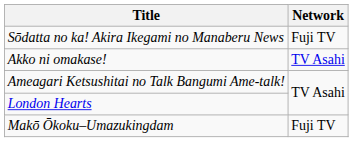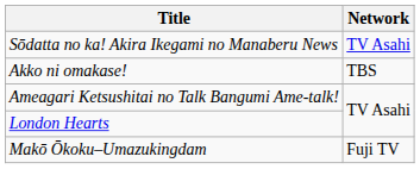Sōdatta no ka! Akira Ikegami no Manaberu News | Network: Fuji TV -> TV Asahi
Akko ni omakase! | Network: TV Asahi -> TBS
